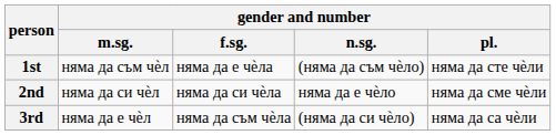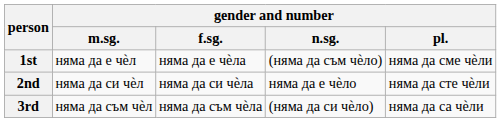1st | gender and number / m.sg.: няма да съм чѐл -> няма да е чѐл
1st | gender and number / pl.: няма да сте чѐли -> няма да сме чѐли
2nd | gender and number / pl.: няма да сме чѐли -> няма да сте чѐли
3rd | gender and number / m.sg.: няма да е чѐл -> няма да съм чѐл
